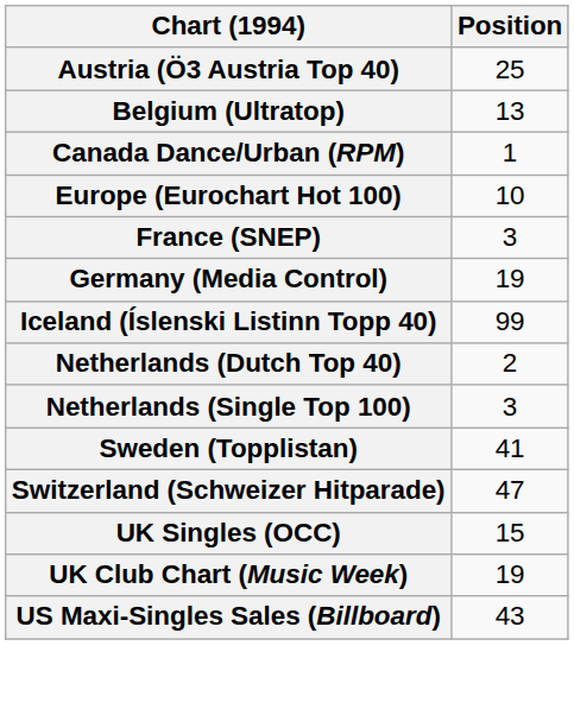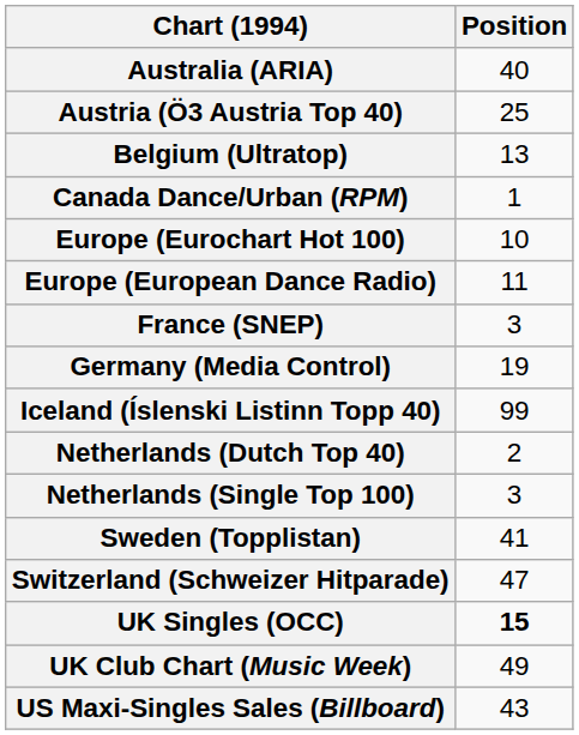+ row: Australia (ARIA) | 40
+ row: Europe (European Dance Radio) | 11
UK Singles (OCC) | Position: normal -> bold
UK Club Chart (Music Week) | Position: 19 -> 49
